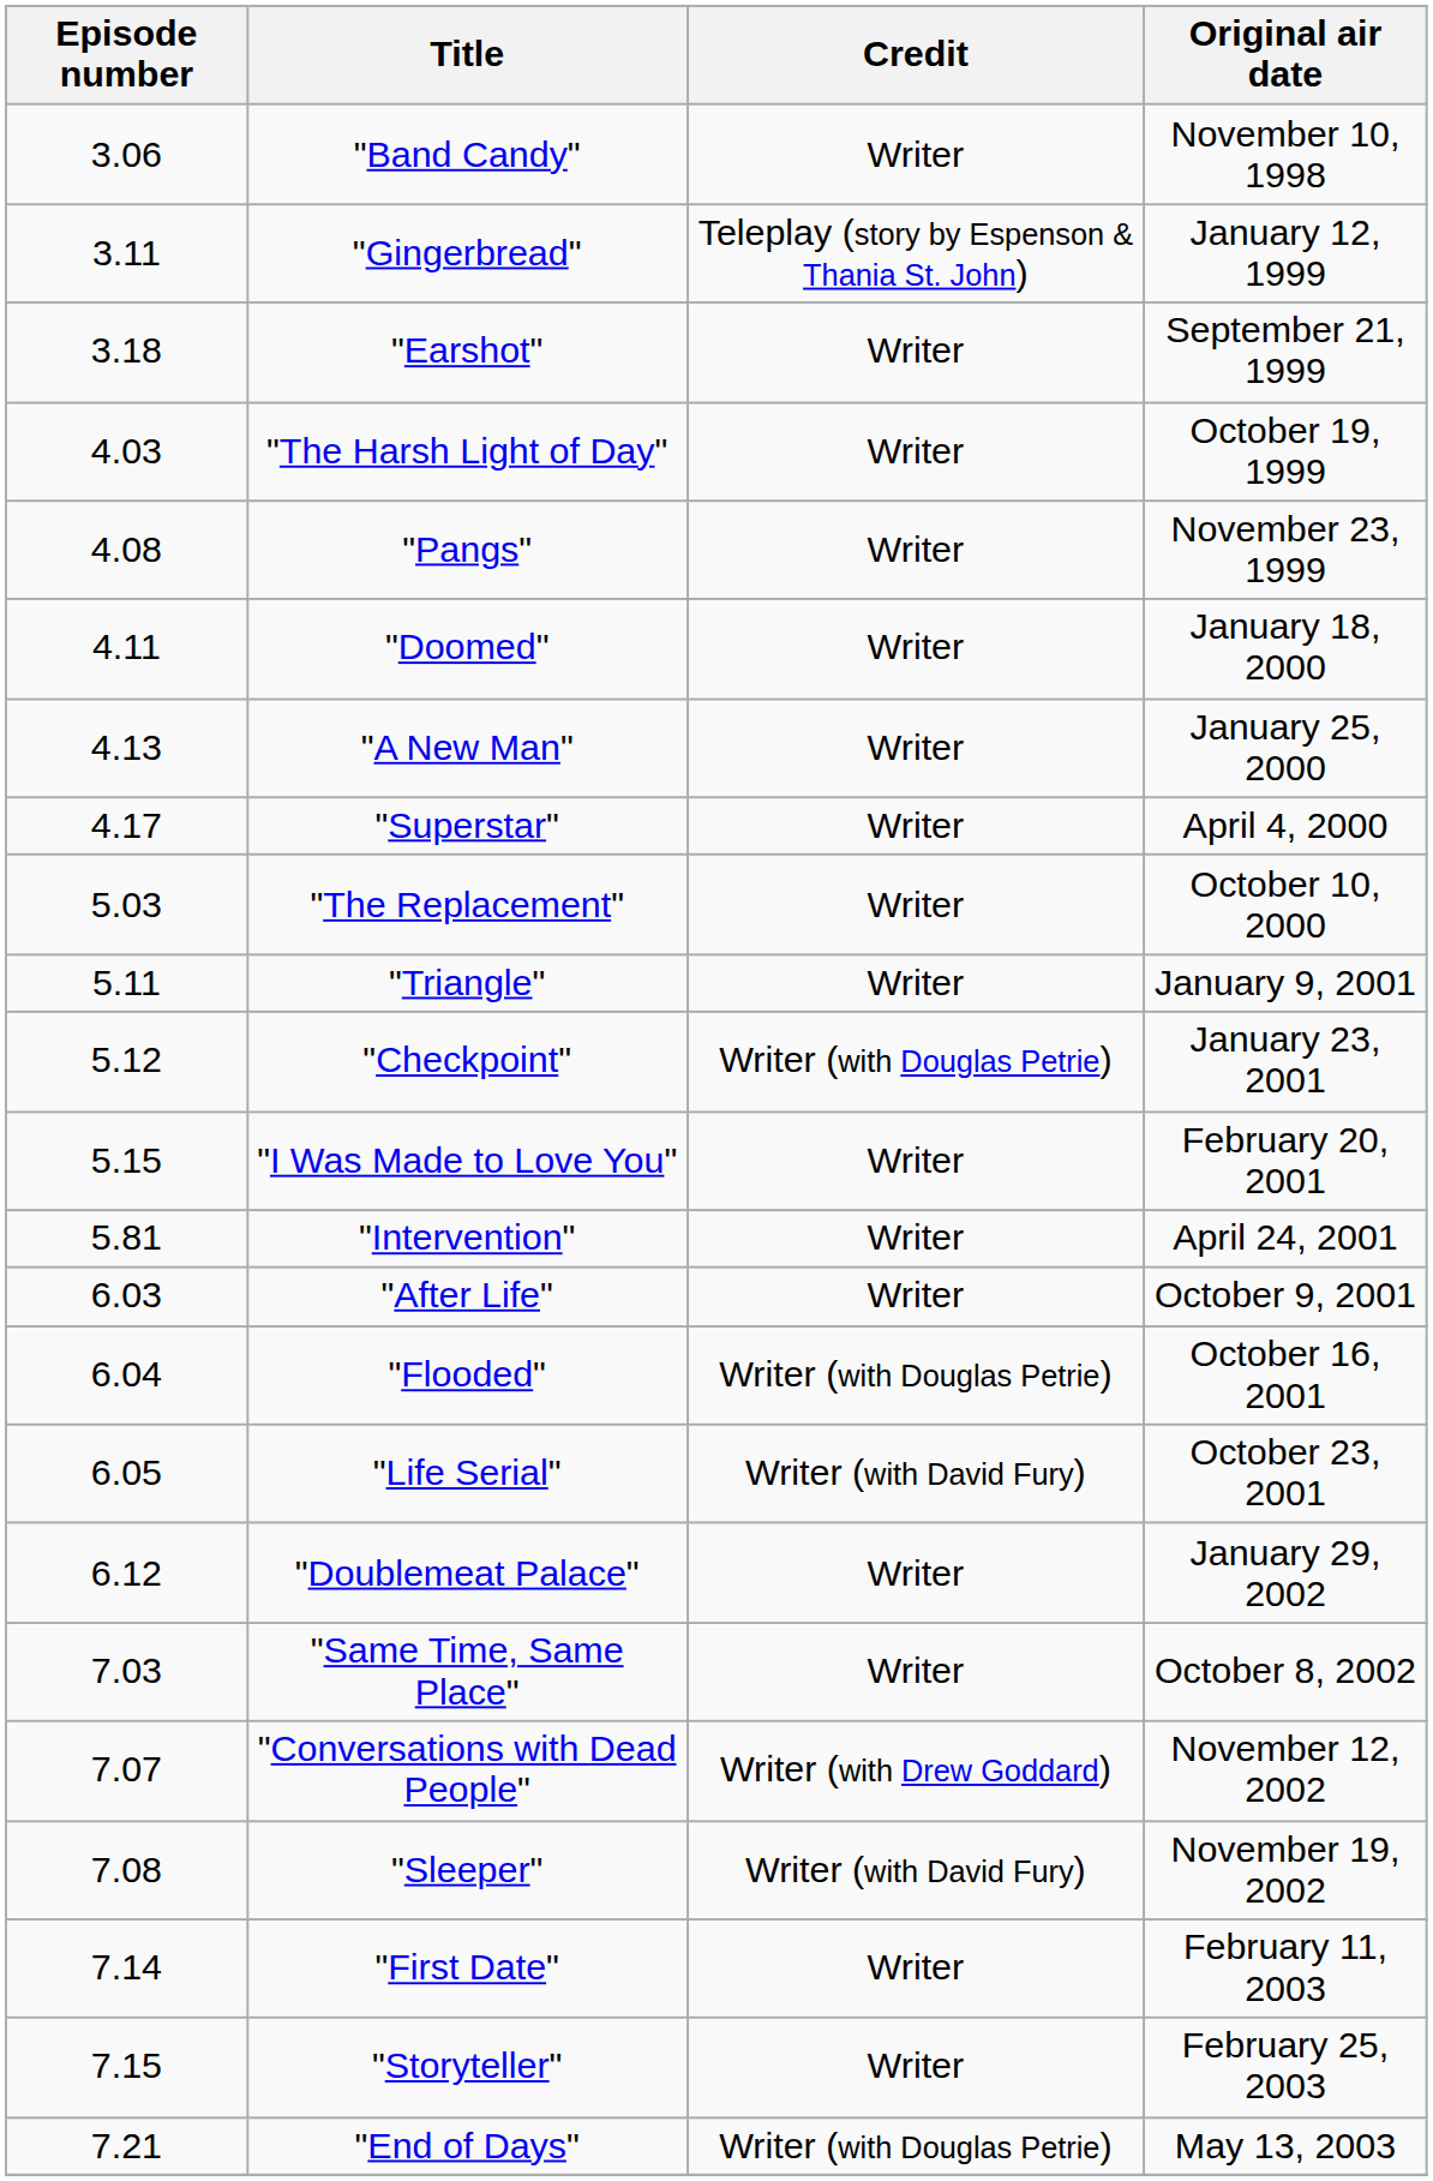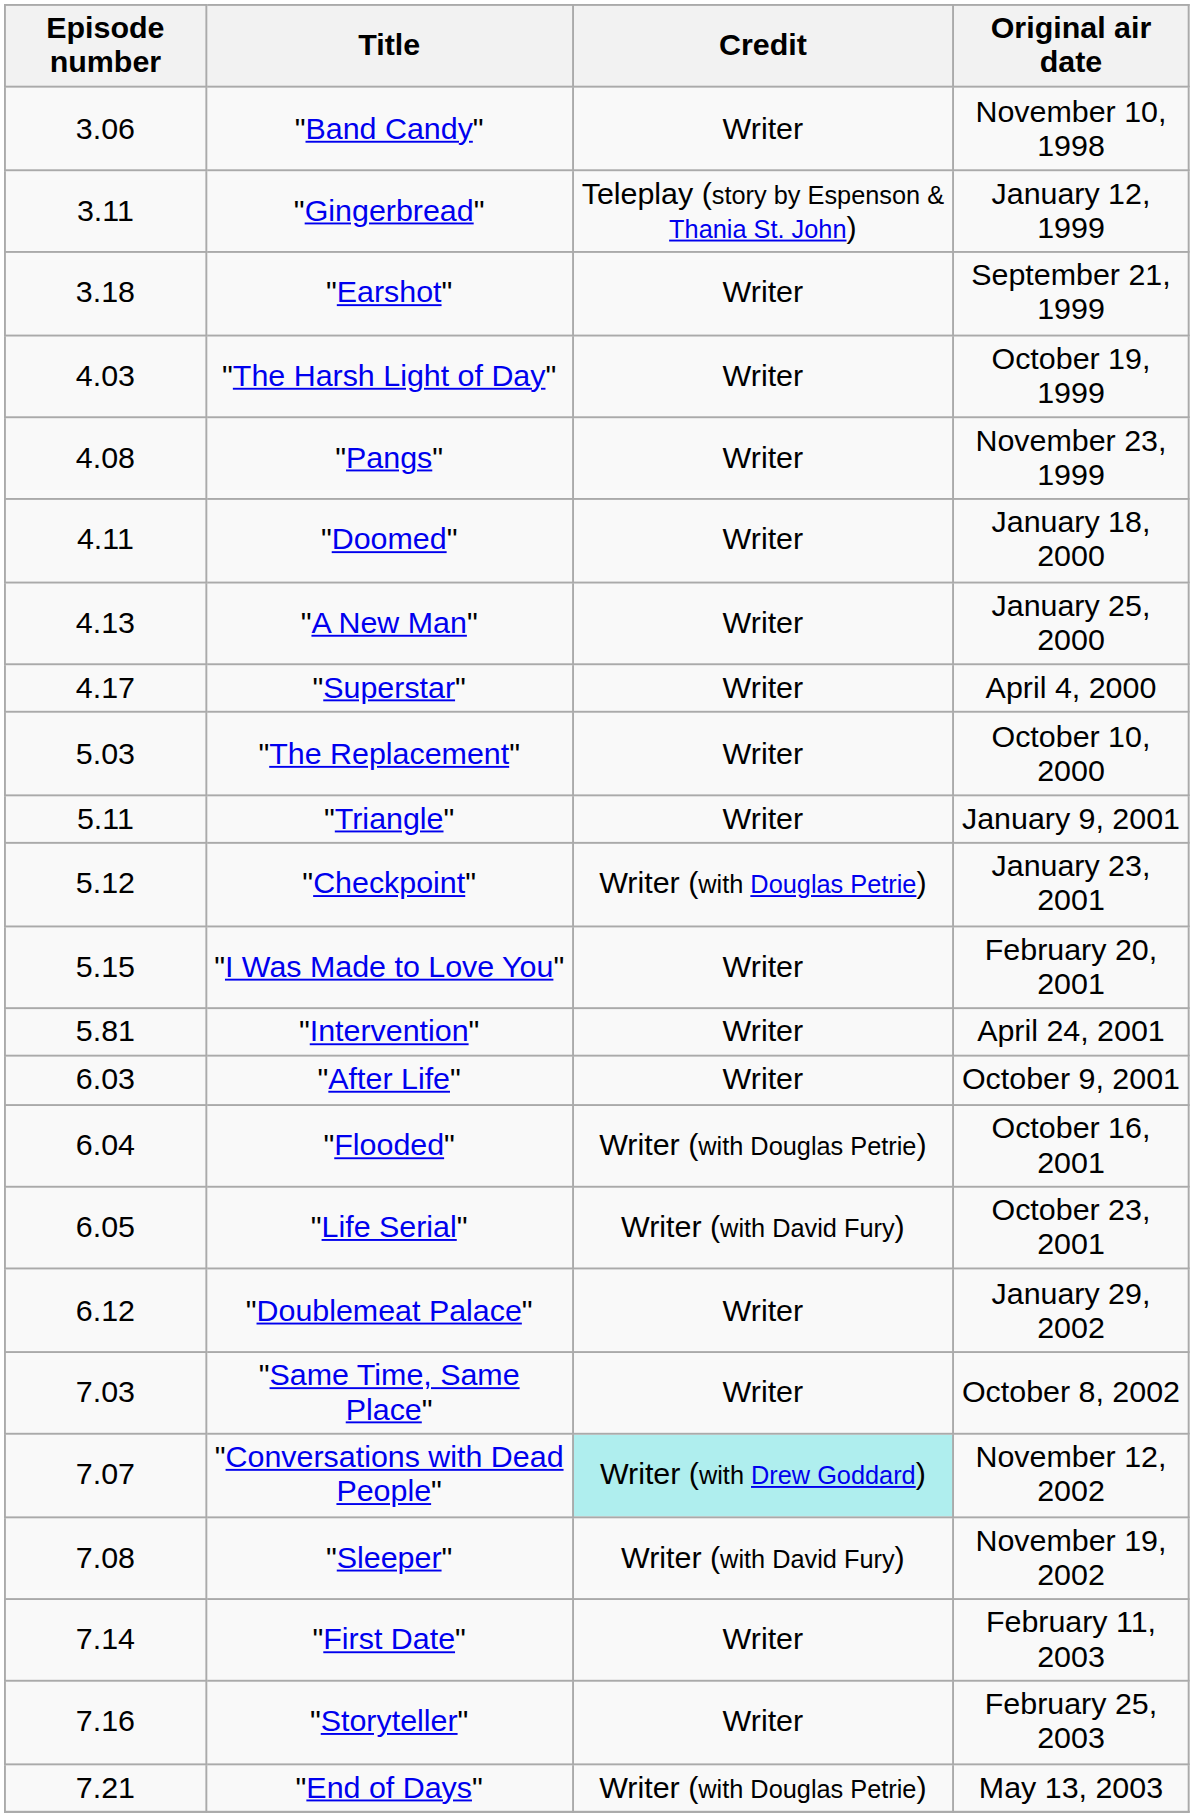"Conversations with Dead People" | Credit: no background -> paleturquoise background
"Storyteller" | Episode number: 7.15 -> 7.16
